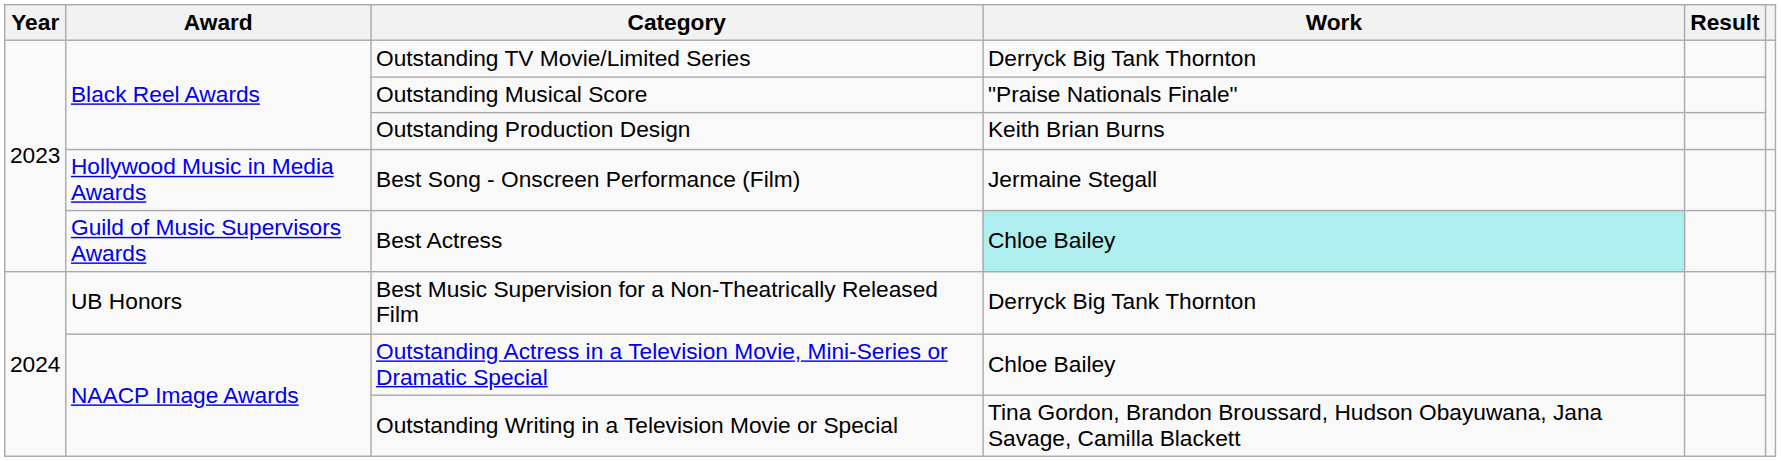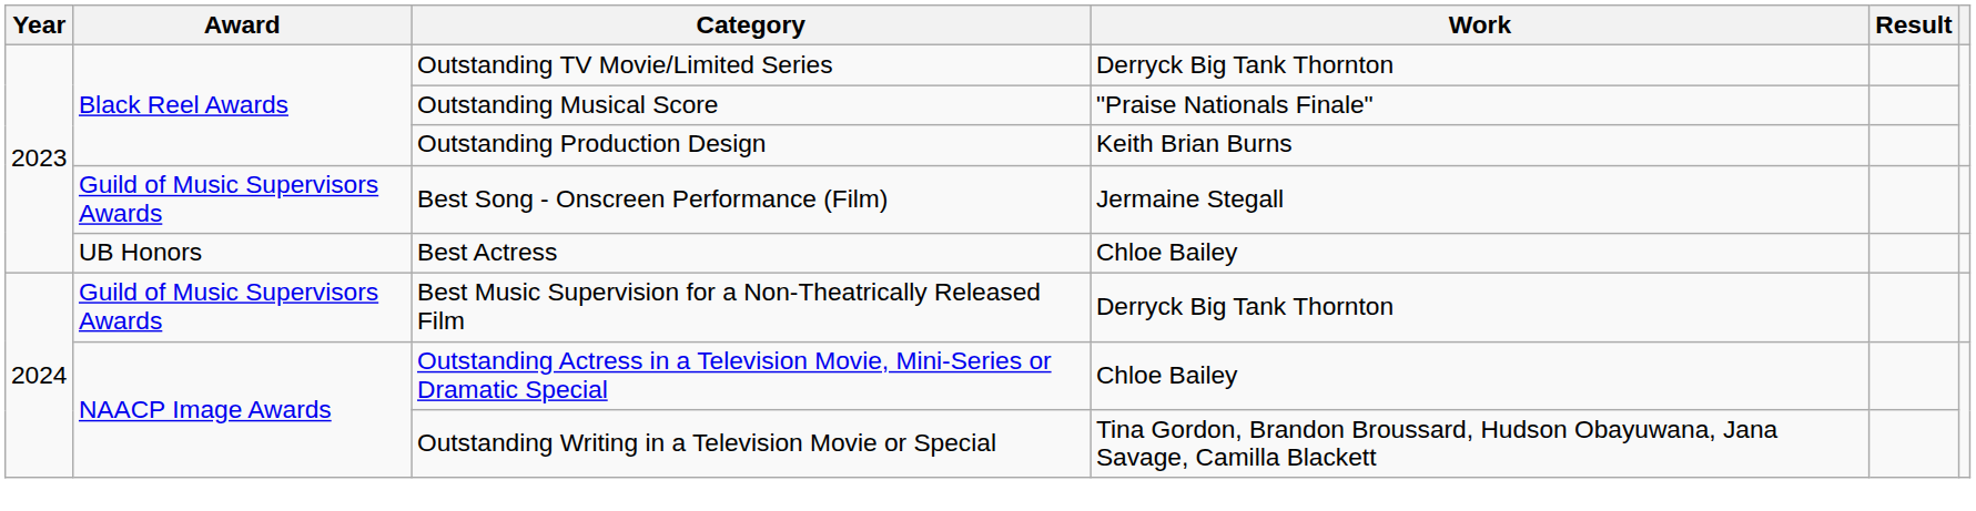Best Song - Onscreen Performance (Film) | Award: Hollywood Music in Media Awards -> Guild of Music Supervisors Awards
Best Actress | Award: Guild of Music Supervisors Awards -> UB Honors
Best Actress | Work: paleturquoise background -> no background
Best Music Supervision for a Non-Theatrically Released Film | Award: UB Honors -> Guild of Music Supervisors Awards
